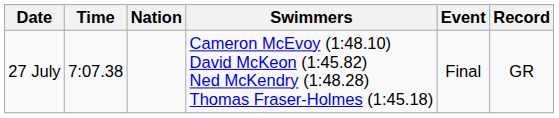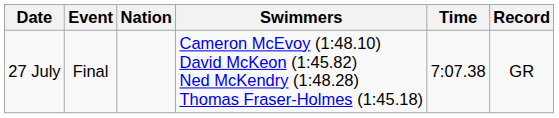columns swapped: Event <-> Time
